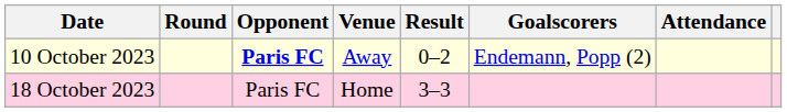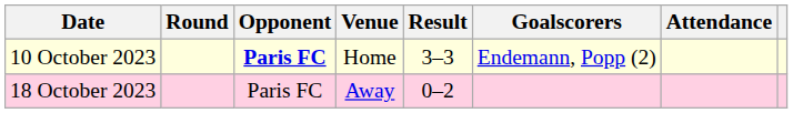10 October 2023 | Venue: Away -> Home
10 October 2023 | Result: 0–2 -> 3–3
18 October 2023 | Venue: Home -> Away
18 October 2023 | Result: 3–3 -> 0–2
